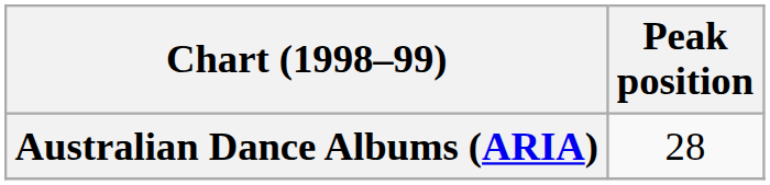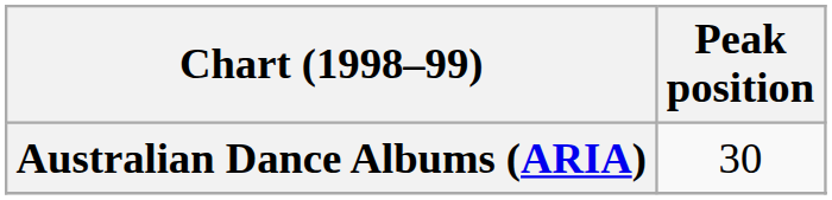Australian Dance Albums (ARIA) | Peak position: 28 -> 30
